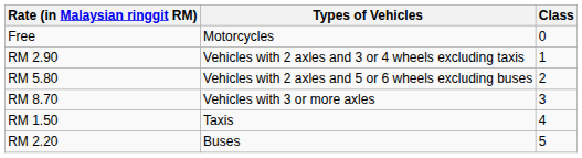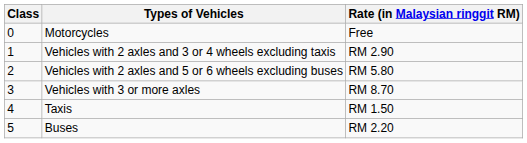columns swapped: Class <-> Rate (in Malaysian ringgit RM)
